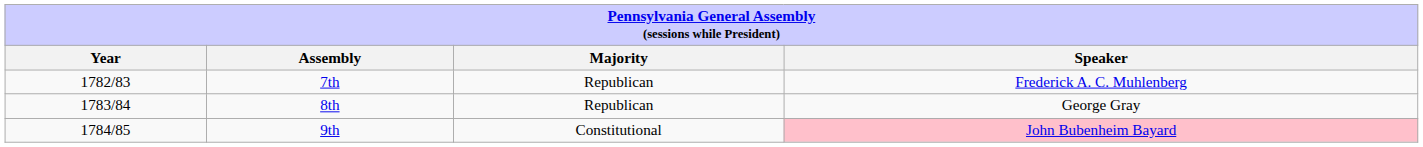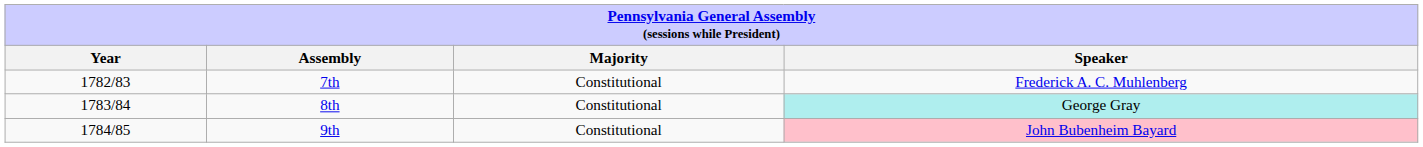7th | Majority: Republican -> Constitutional
8th | Majority: Republican -> Constitutional
8th | Speaker: no background -> paleturquoise background
